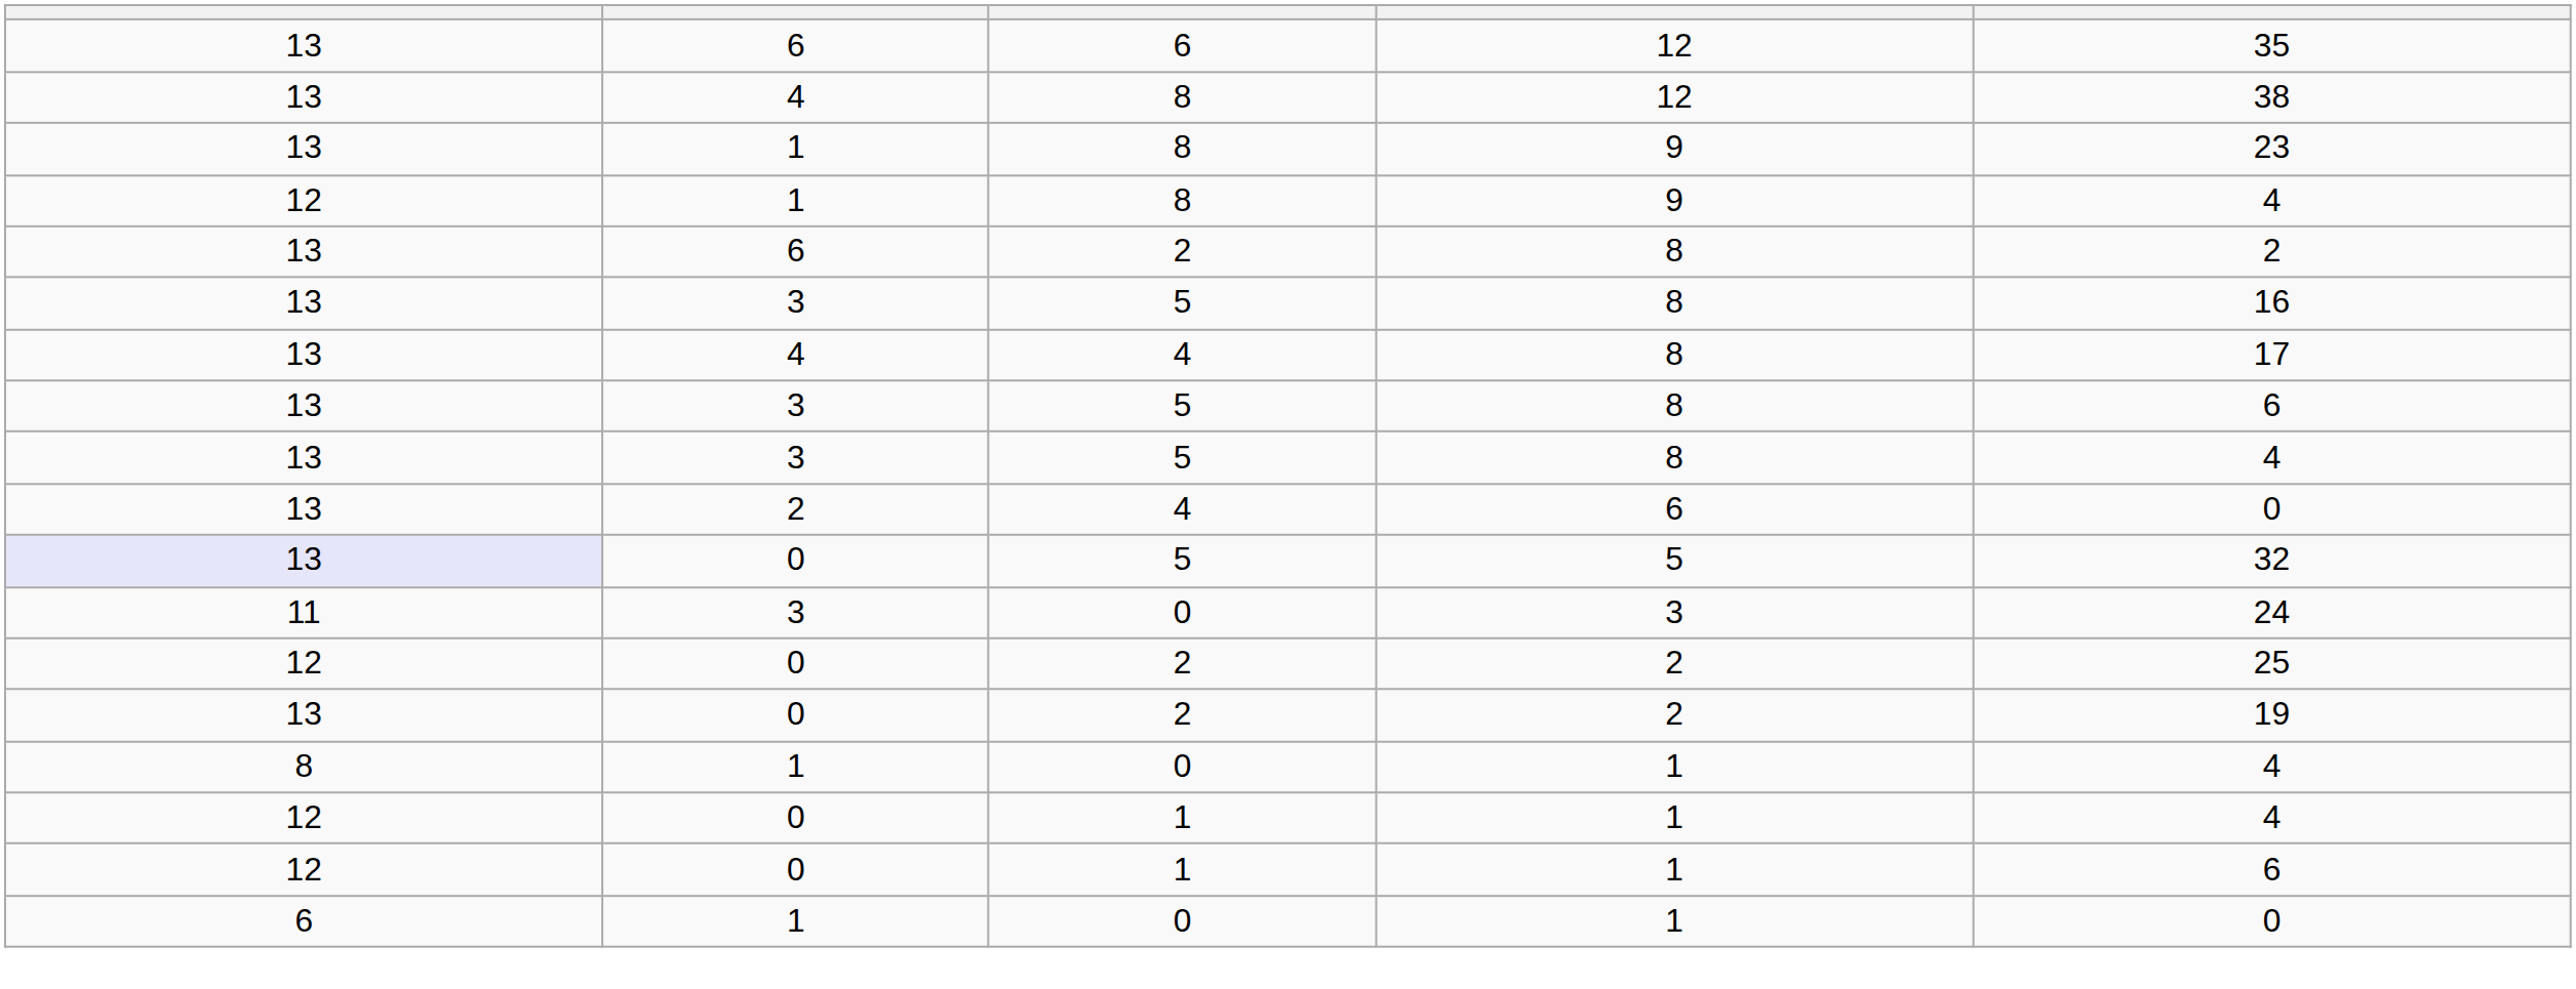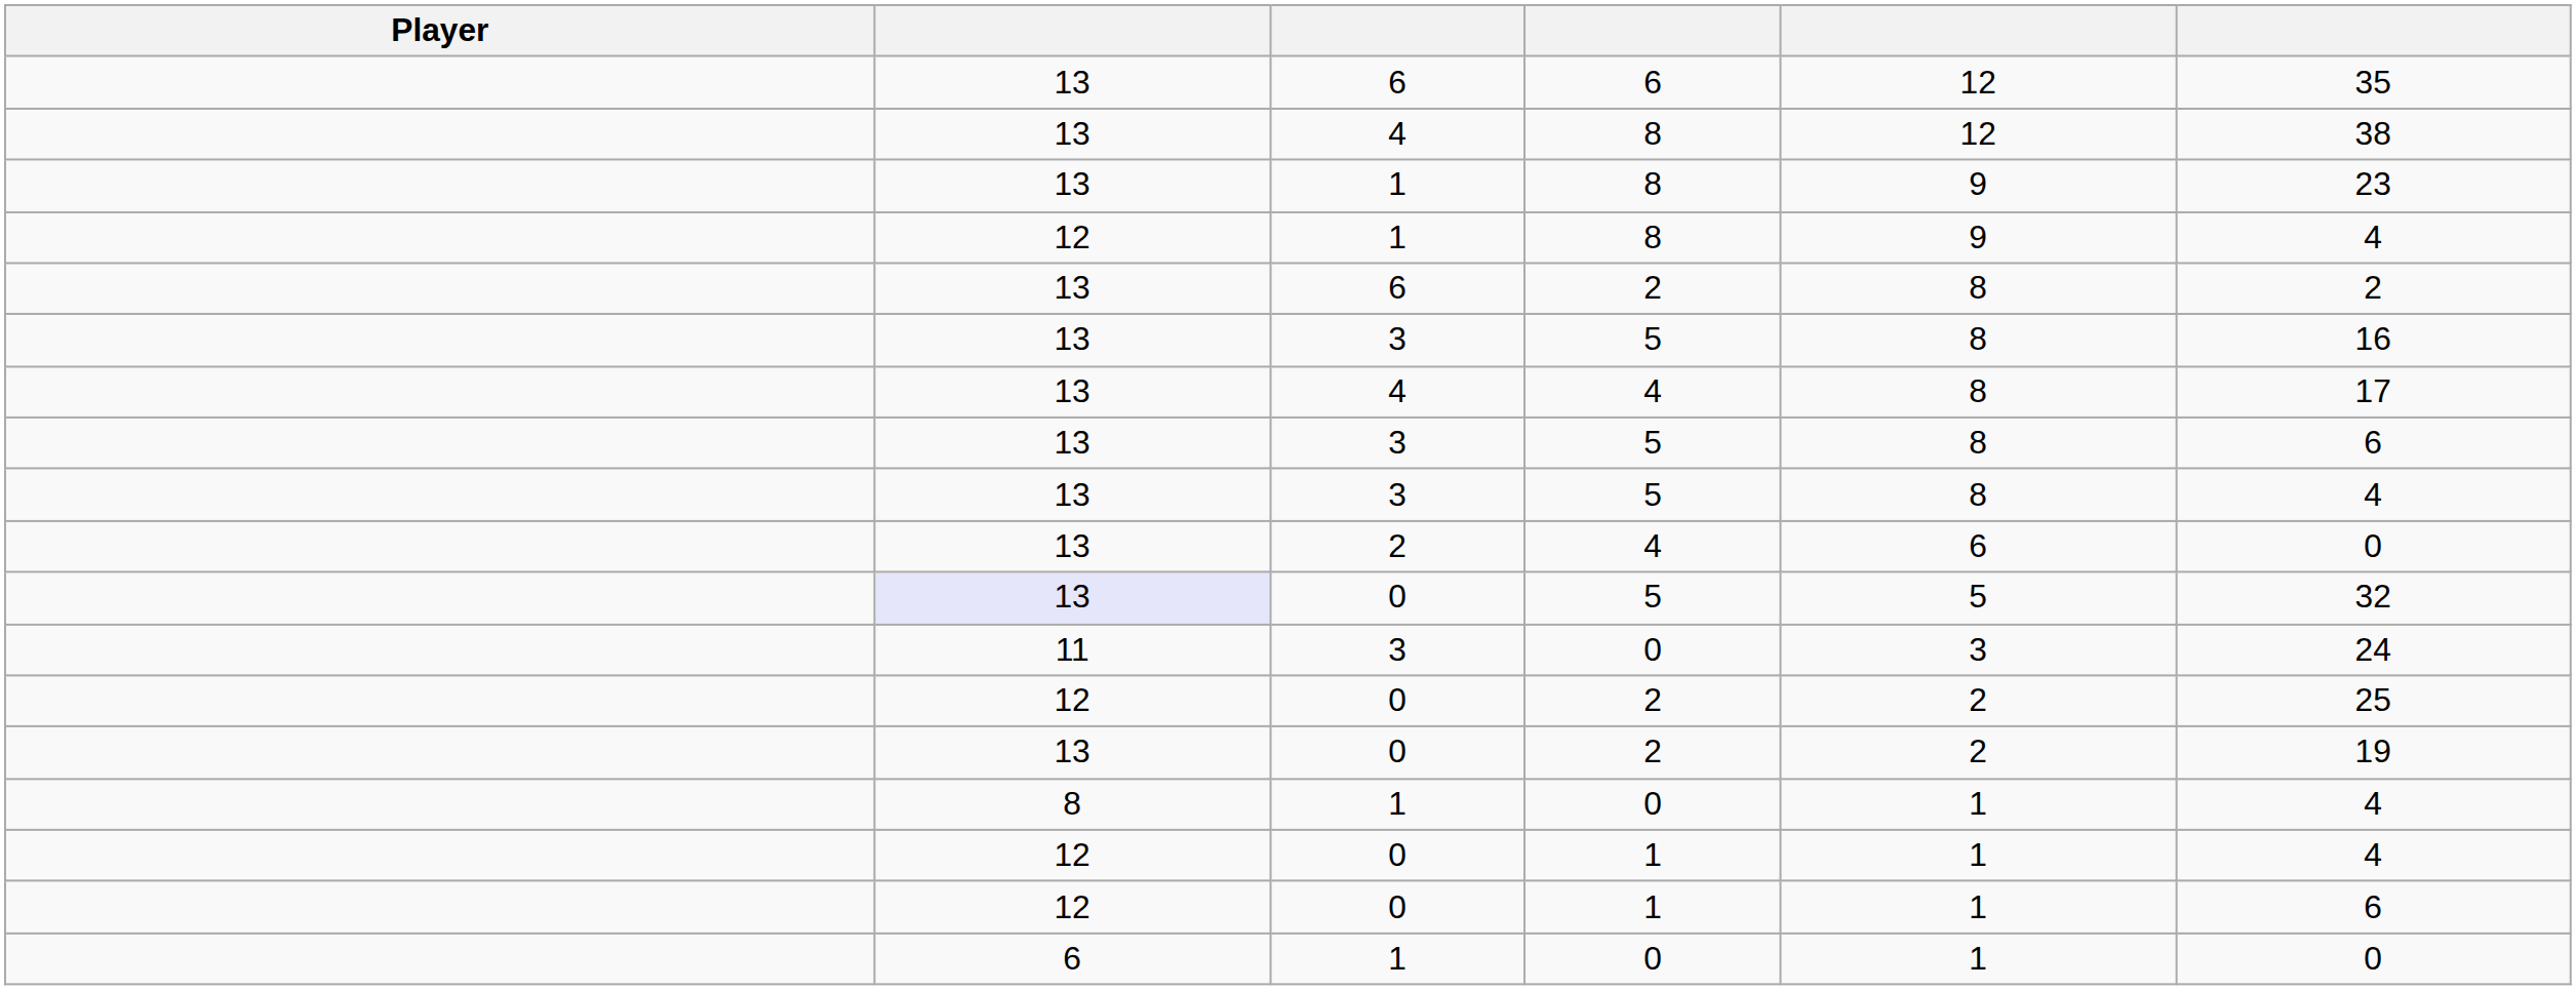+ column: Player
